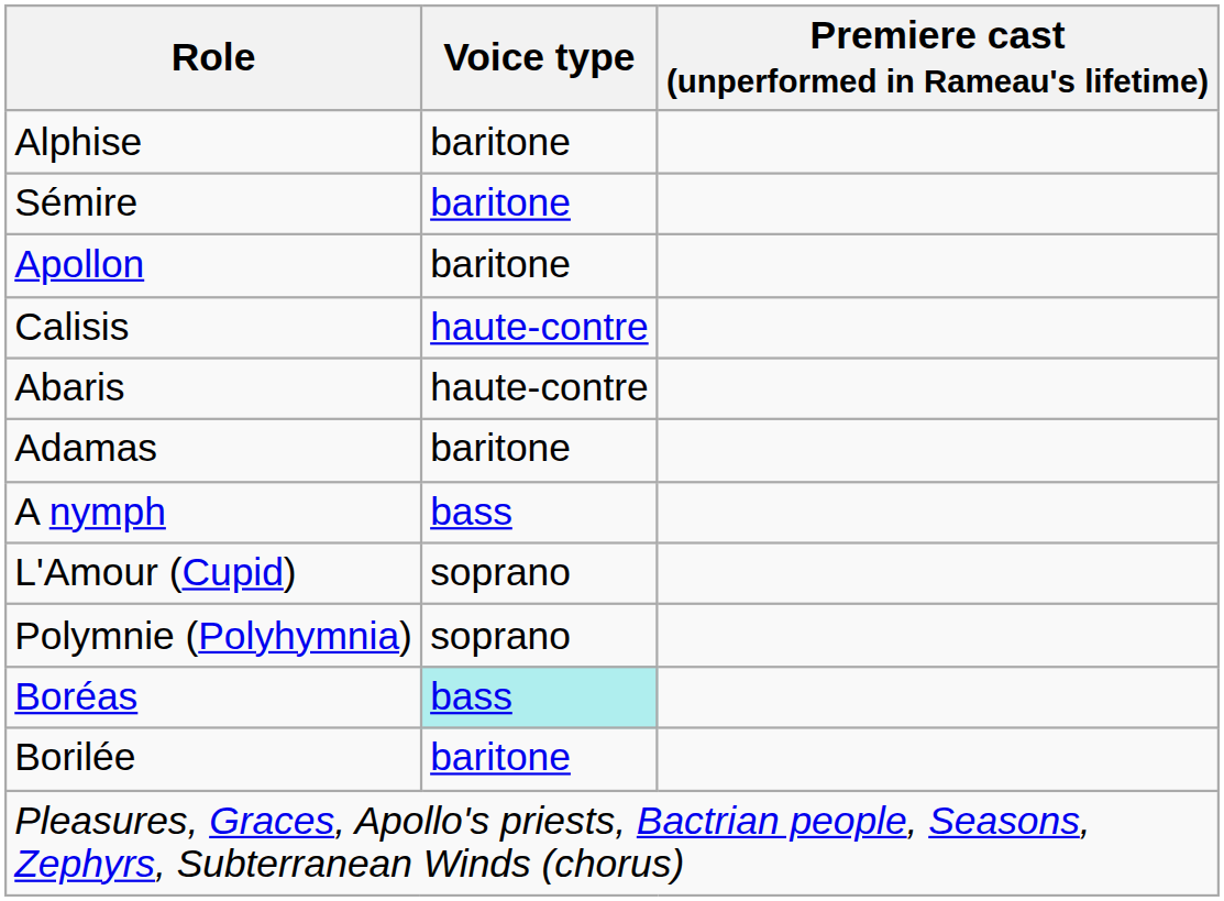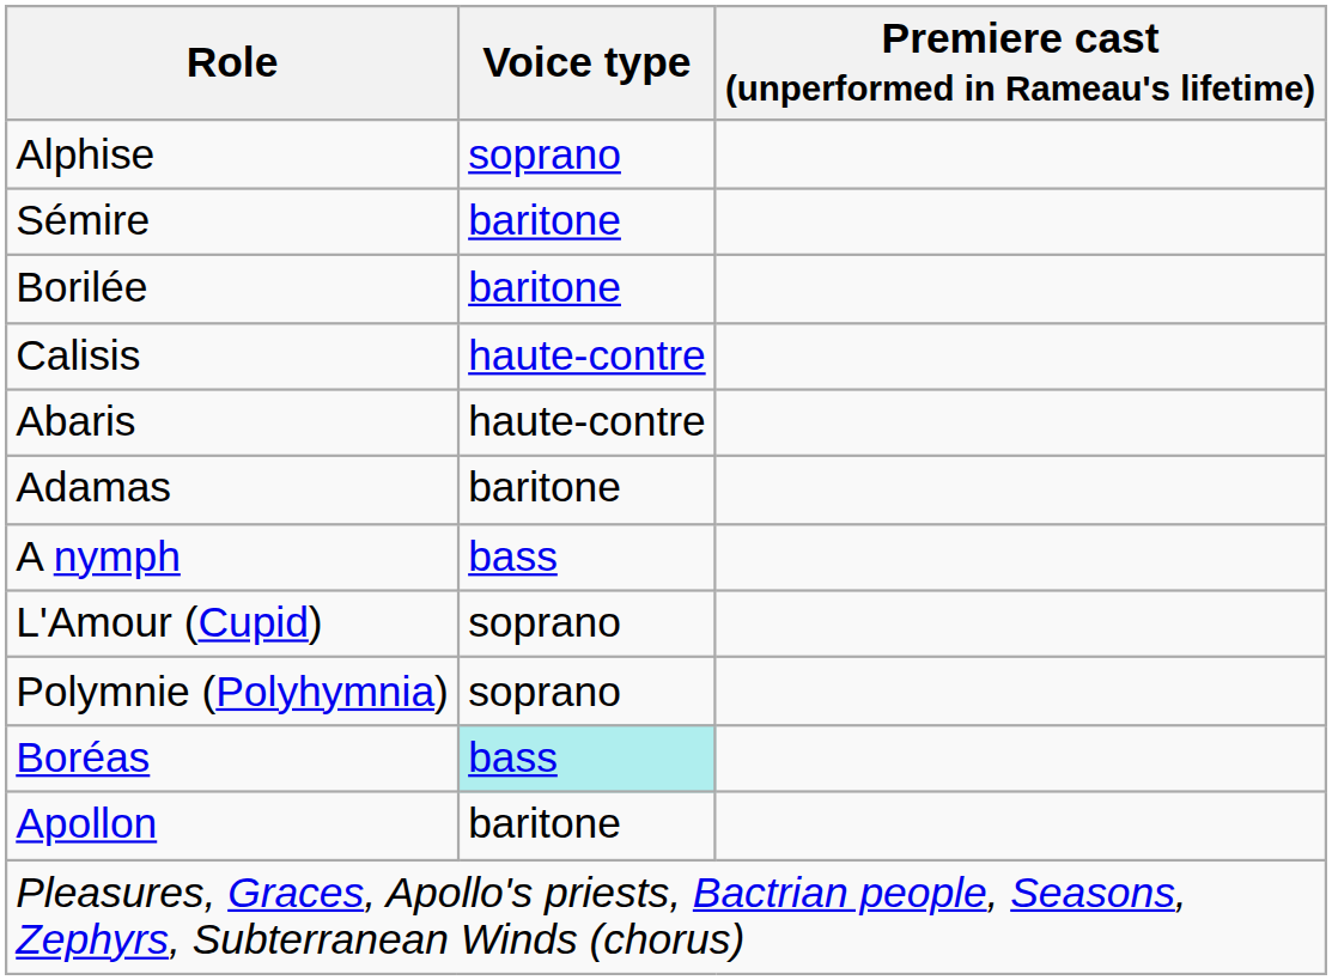Alphise | Voice type: baritone -> soprano
rows swapped: Borilée <-> Apollon
